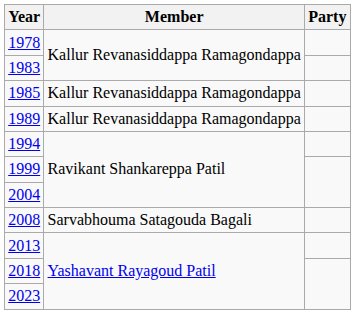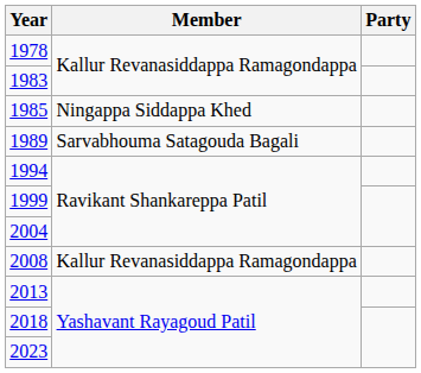1985 | Member: Kallur Revanasiddappa Ramagondappa -> Ningappa Siddappa Khed
1989 | Member: Kallur Revanasiddappa Ramagondappa -> Sarvabhouma Satagouda Bagali
2008 | Member: Sarvabhouma Satagouda Bagali -> Kallur Revanasiddappa Ramagondappa
